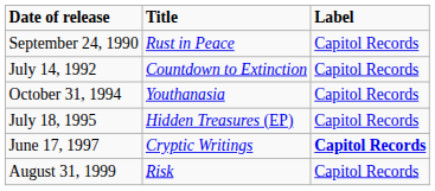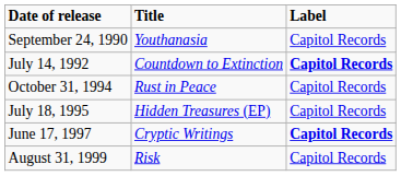September 24, 1990 | Title: Rust in Peace -> Youthanasia
July 14, 1992 | Label: normal -> bold
October 31, 1994 | Title: Youthanasia -> Rust in Peace
